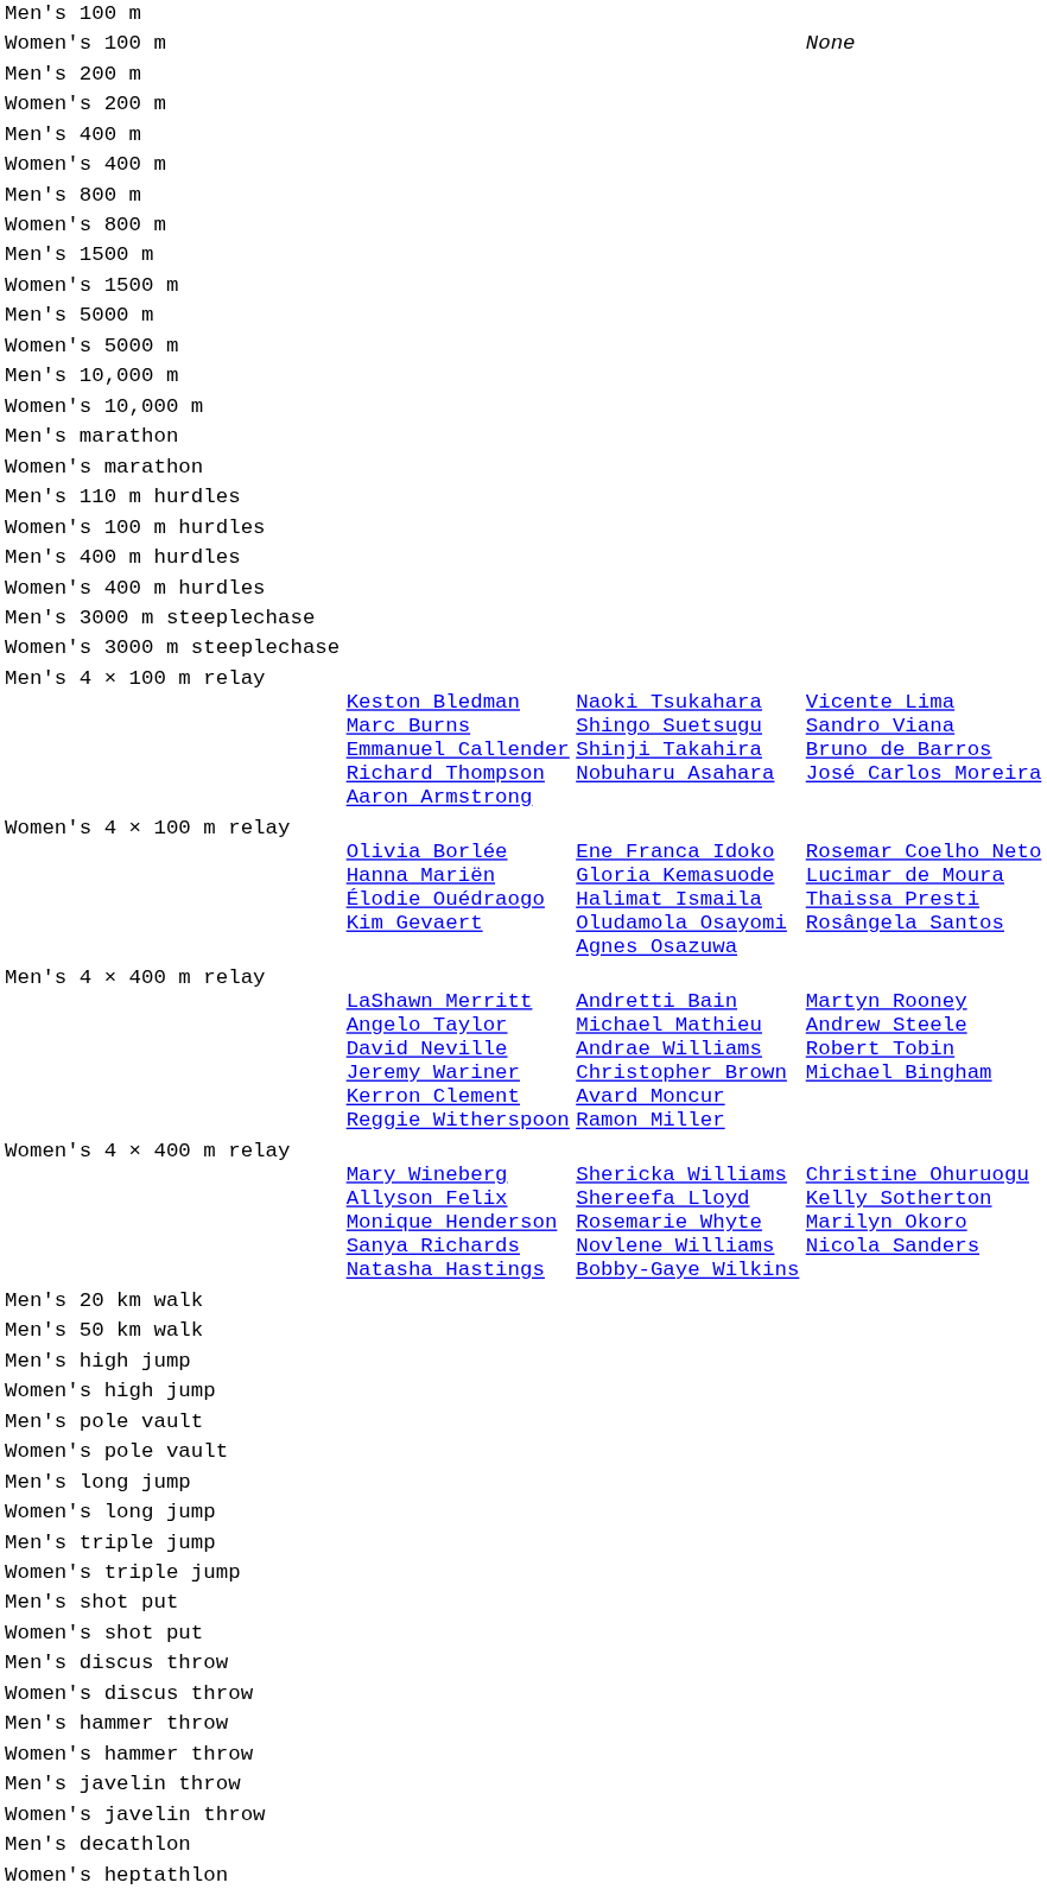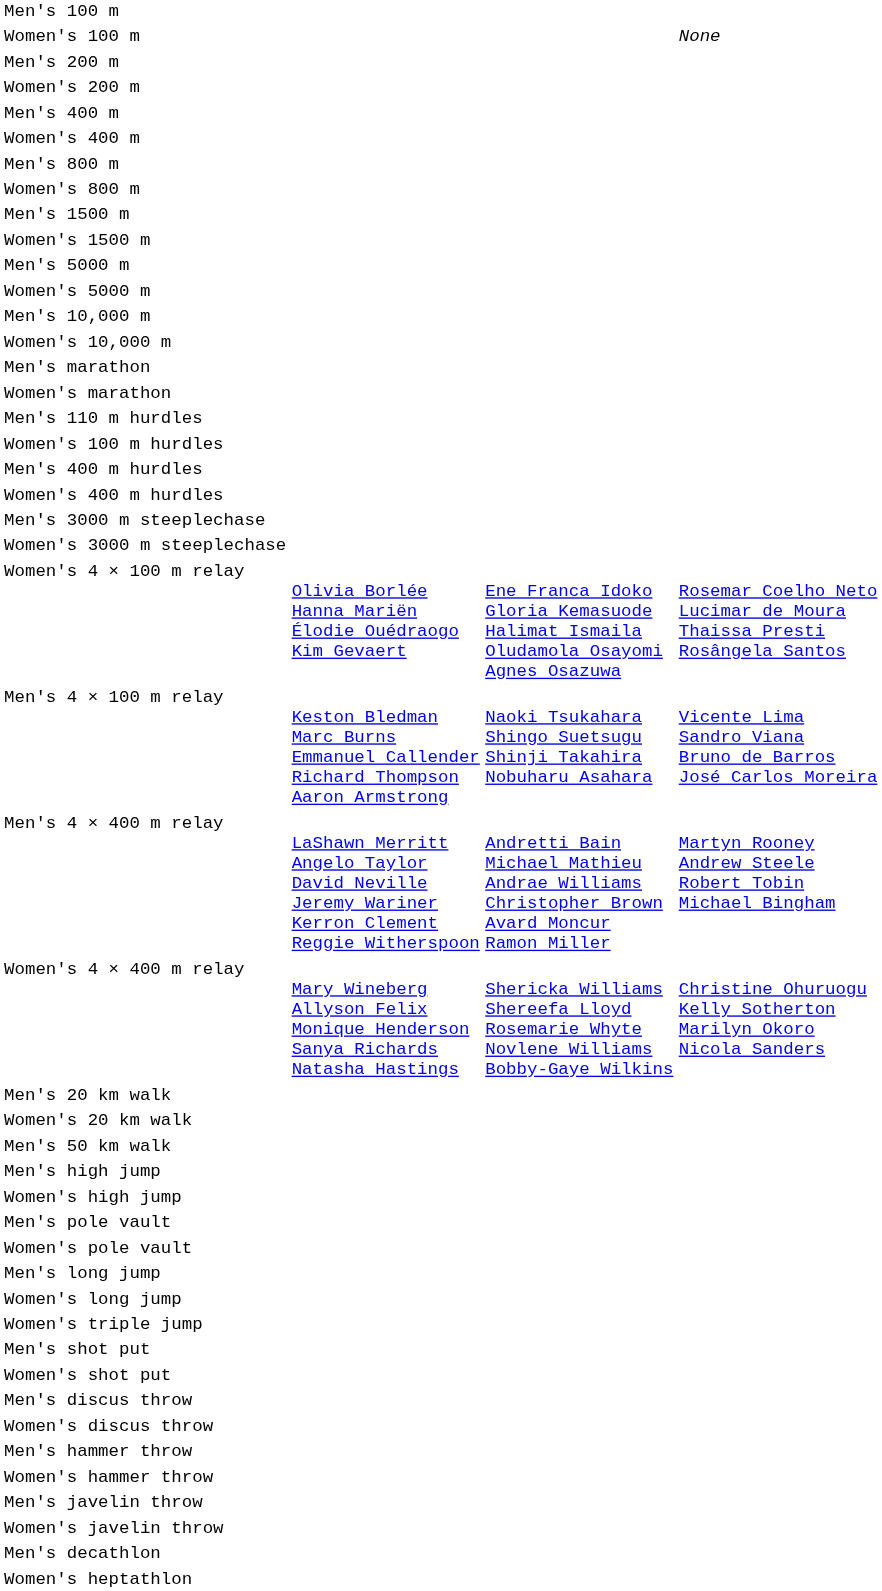rows swapped: Men's 4 × 100 m relay <-> Women's 4 × 100 m relay
+ row: Women's 20 km walk
- row: Men's triple jump
